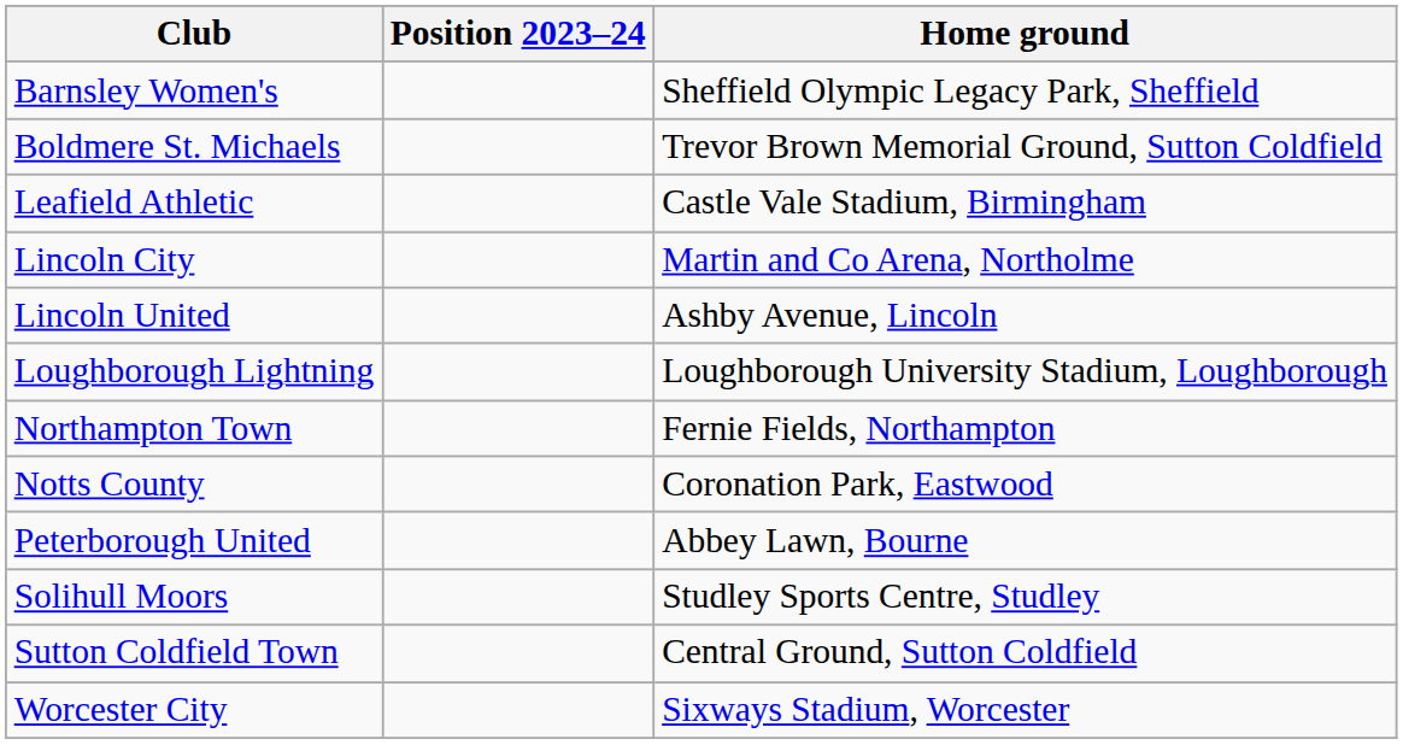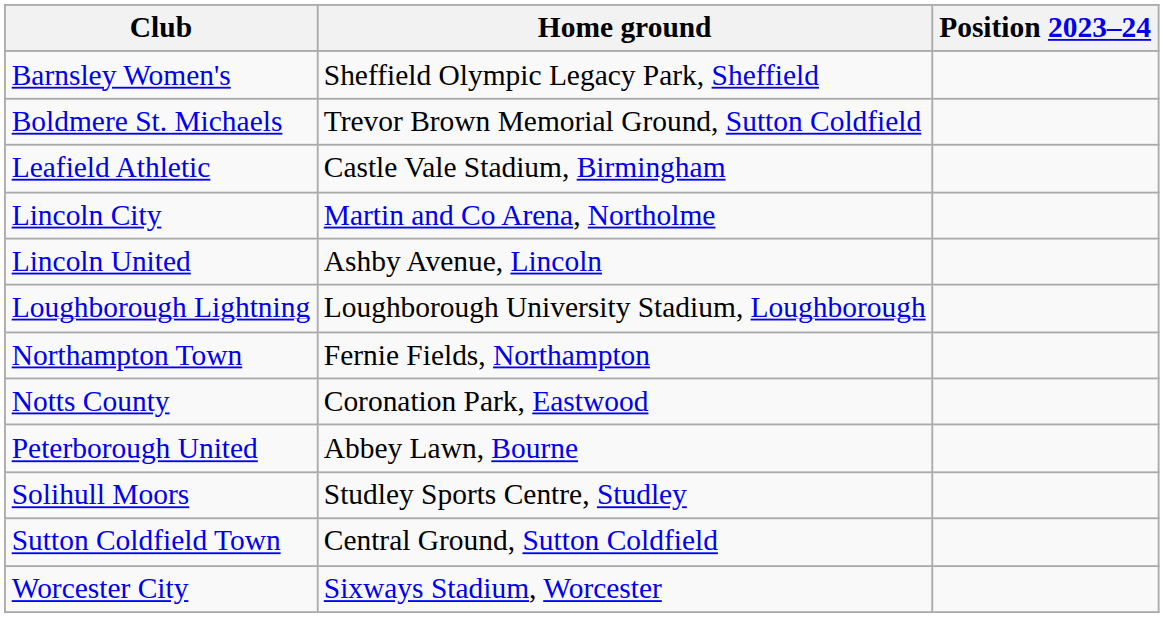columns swapped: Home ground <-> Position 2023–24
